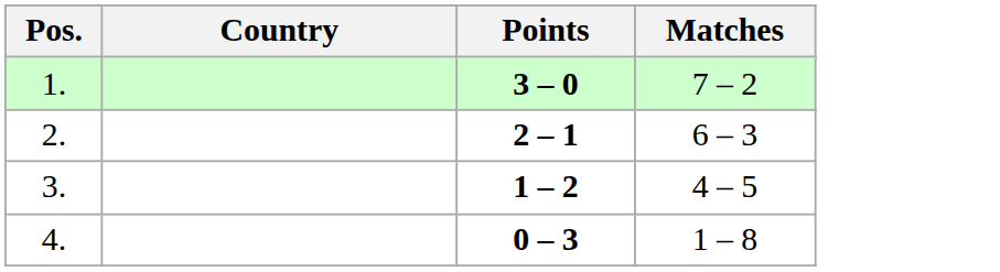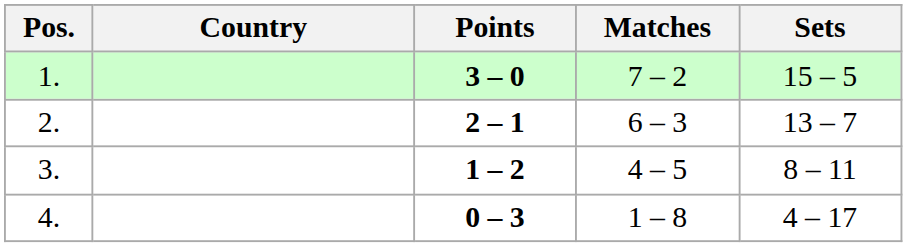+ column: Sets | 15 – 5 | 13 – 7 | 8 – 11 | 4 – 17
